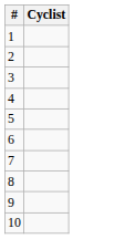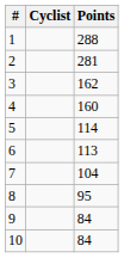+ column: Points | 288 | 281 | 162 | 160 | 114 | 113 | 104 | 95 | 84 | 84
